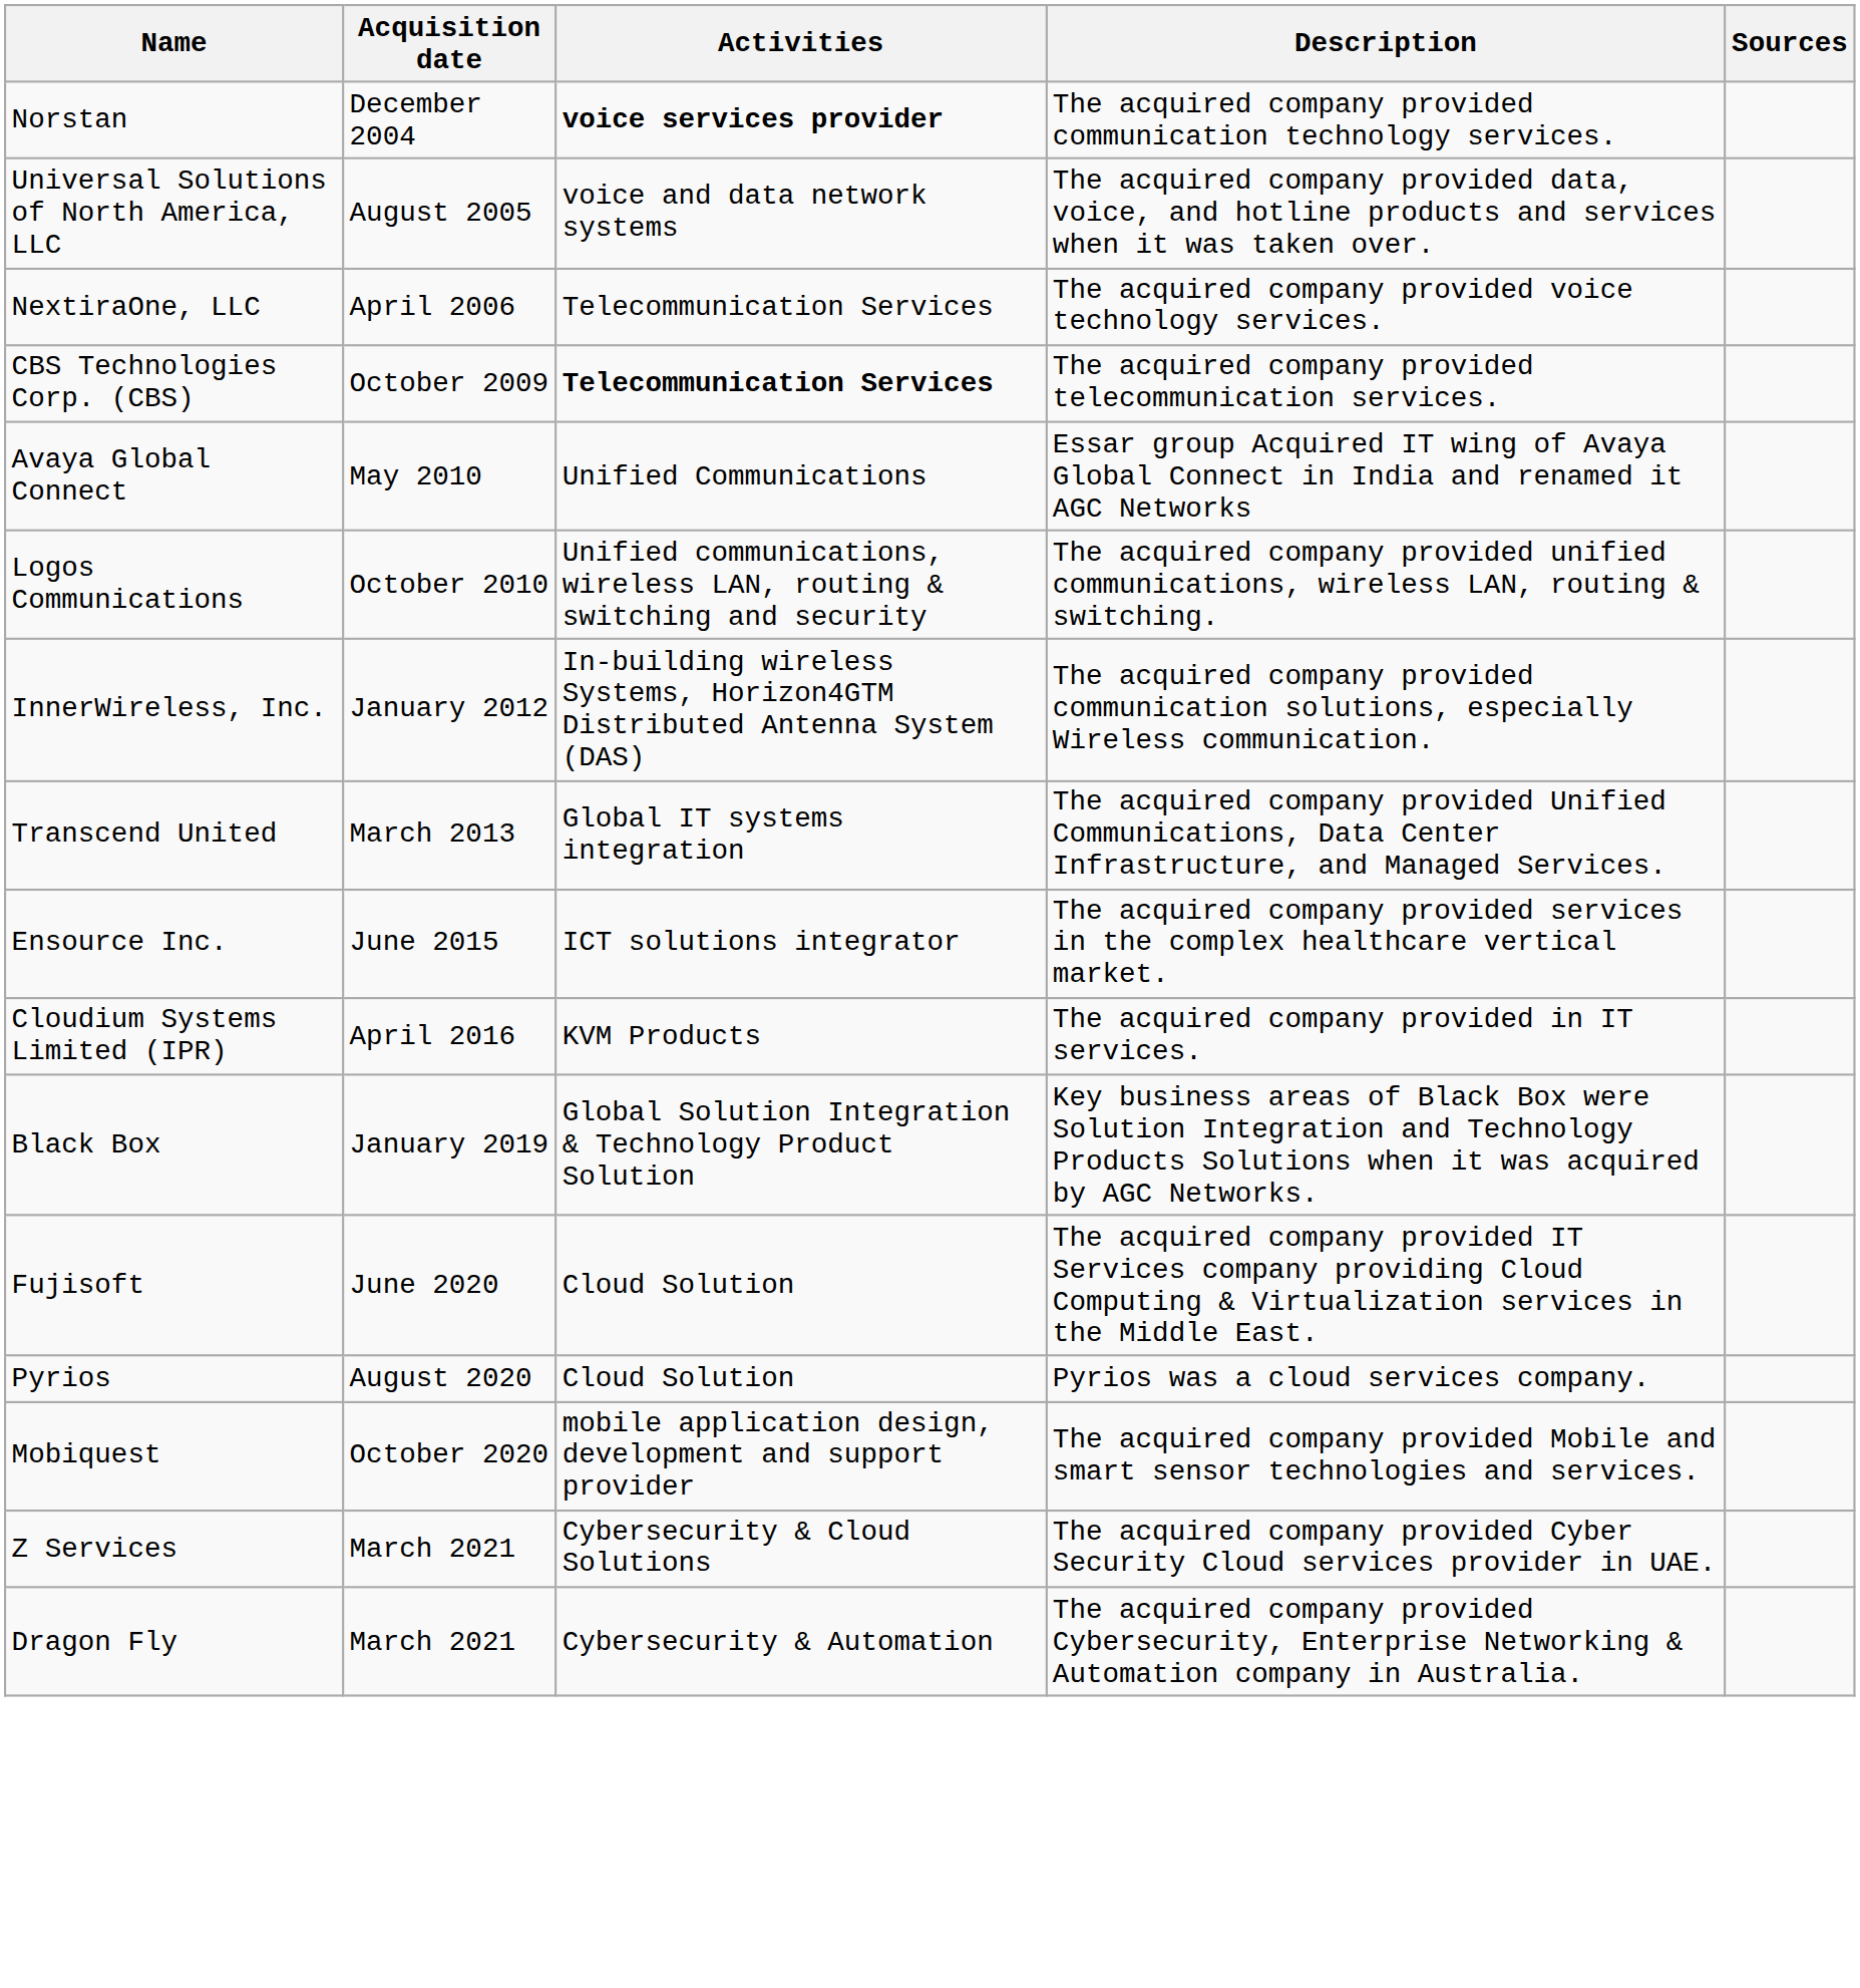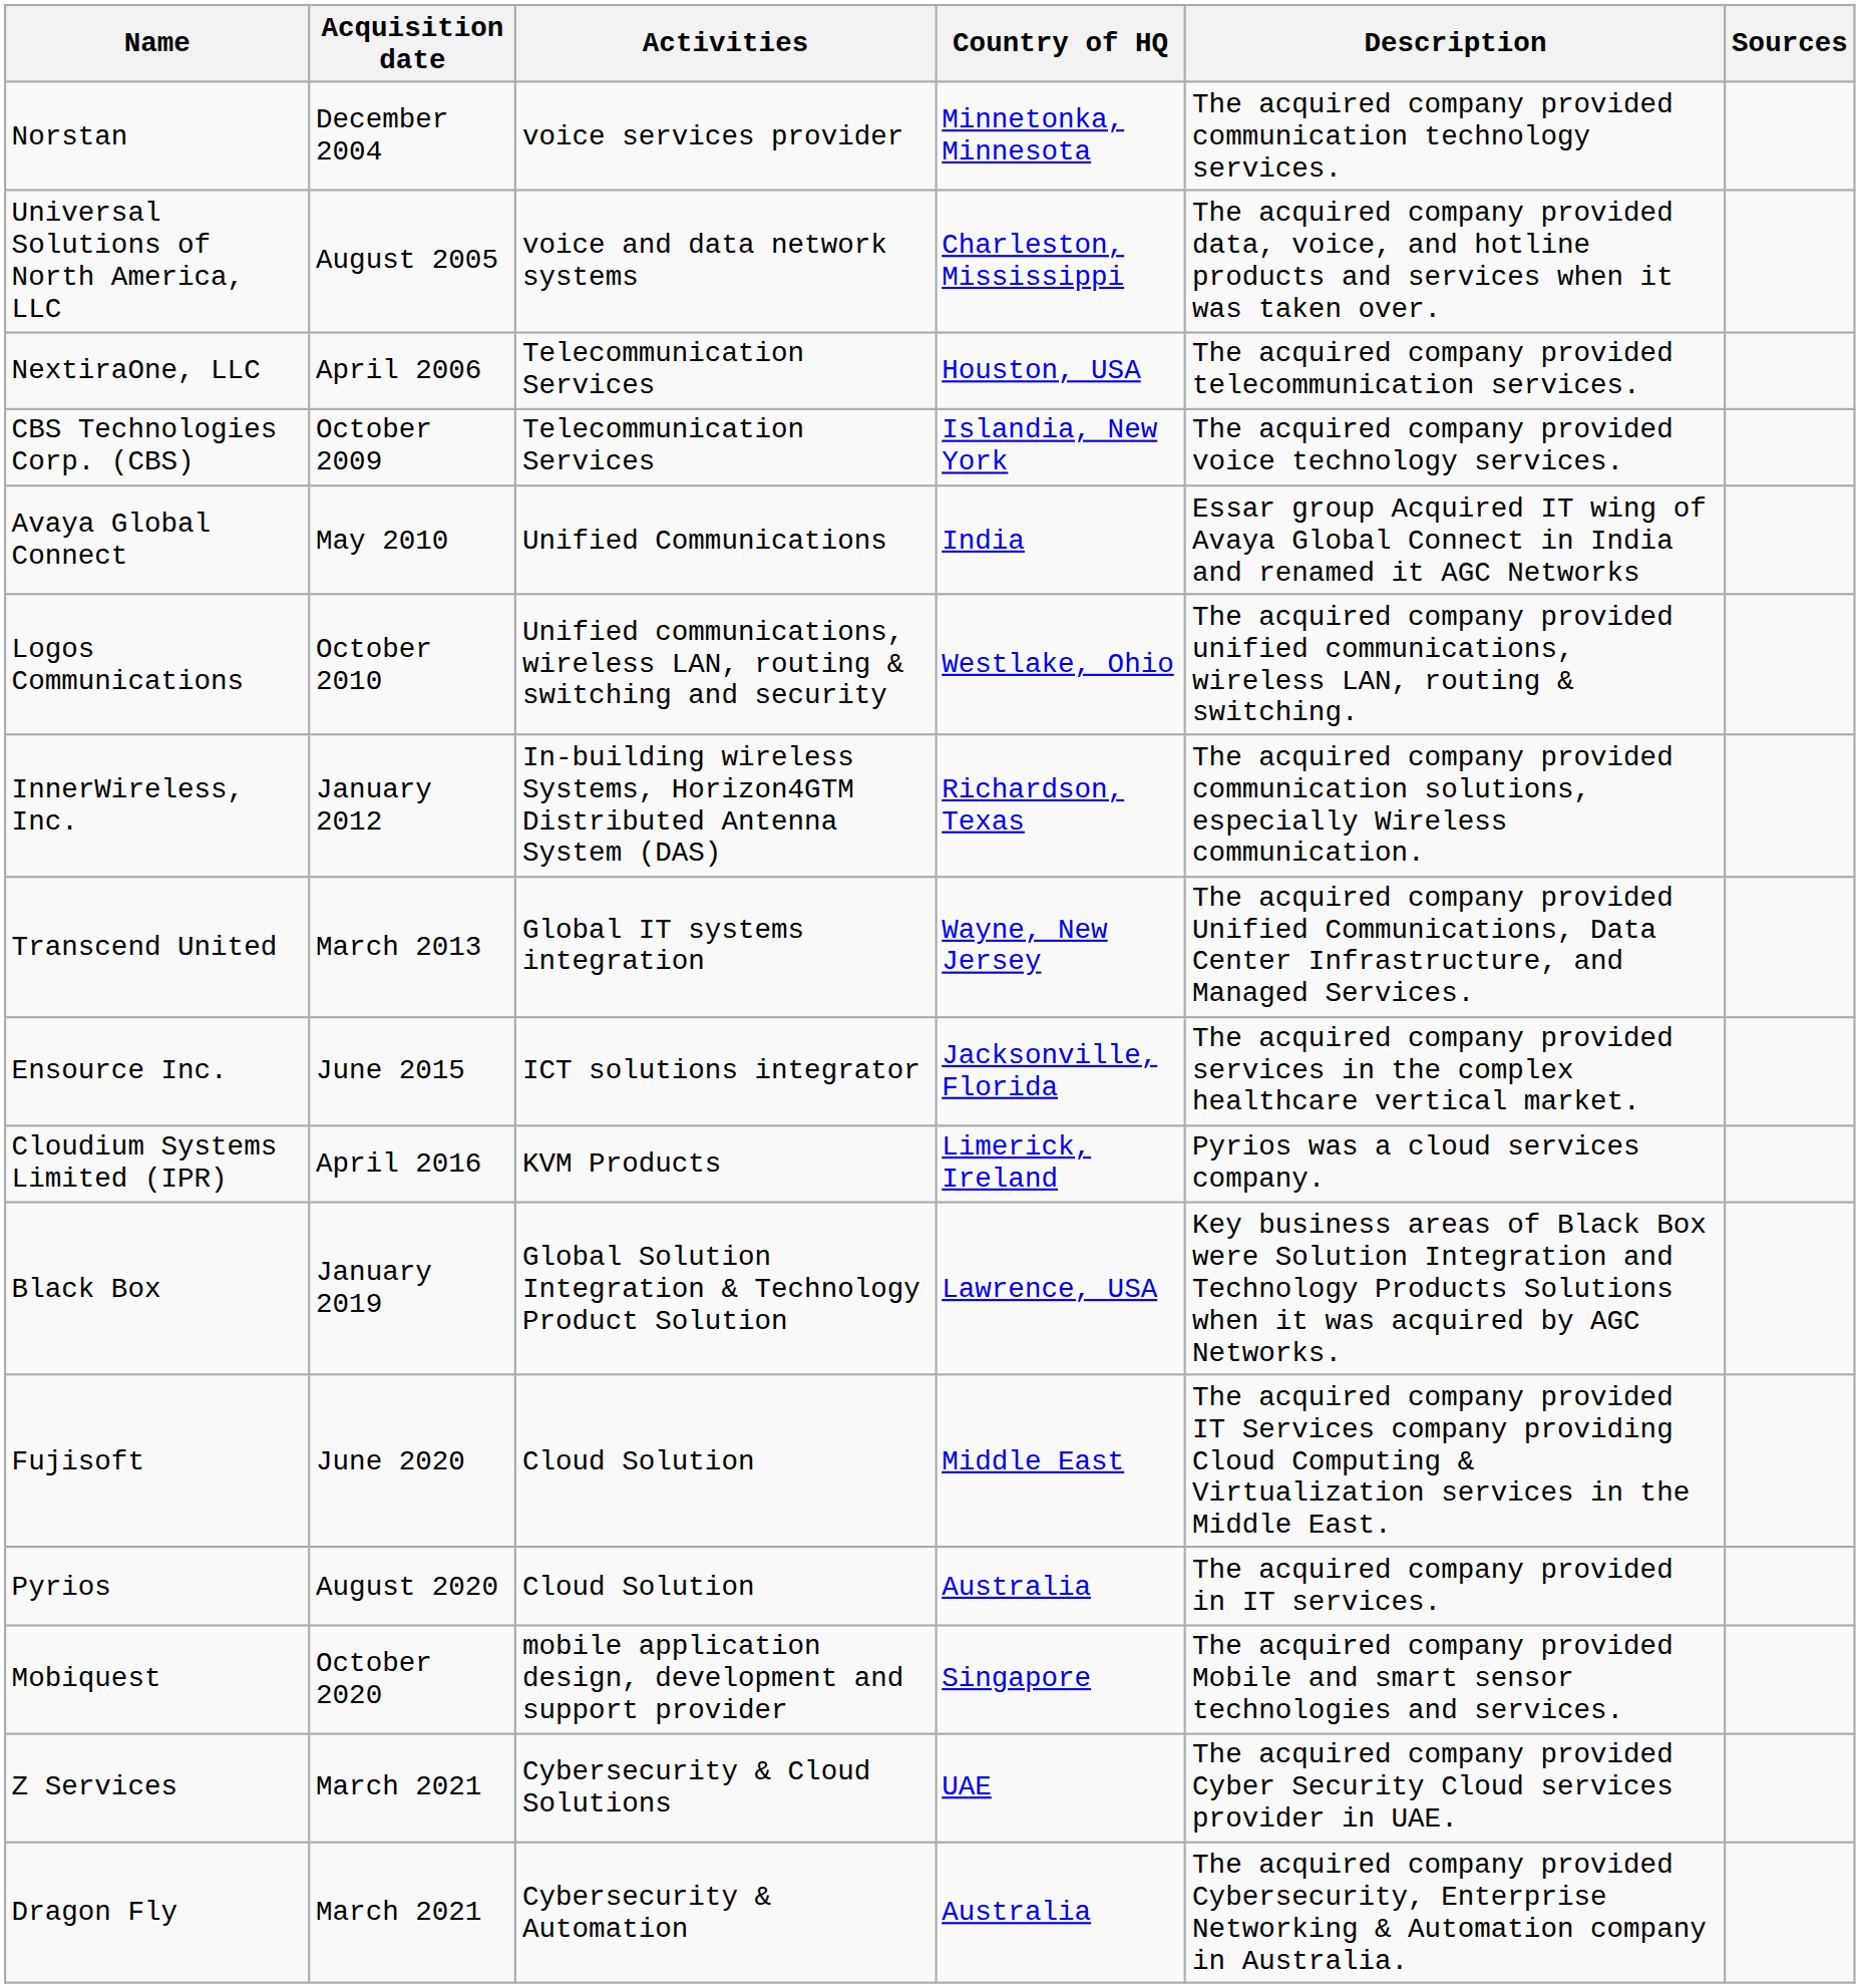+ column: Country of HQ | Minnetonka, Minnesota | Charleston, Mississippi | Houston, USA | Islandia, New York | India | Westlake, Ohio | Richardson, Texas | Wayne, New Jersey | Jacksonville, Florida | Limerick, Ireland | Lawrence, USA | Middle East | Australia | Singapore | UAE | Australia
Norstan | Activities: bold -> normal
NextiraOne, LLC | Description: The acquired company provided voice technology services. -> The acquired company provided telecommunication services.
CBS Technologies Corp. (CBS) | Activities: bold -> normal
CBS Technologies Corp. (CBS) | Description: The acquired company provided telecommunication services. -> The acquired company provided voice technology services.
Cloudium Systems Limited (IPR) | Description: The acquired company provided in IT services. -> Pyrios was a cloud services company.
Pyrios | Description: Pyrios was a cloud services company. -> The acquired company provided in IT services.
